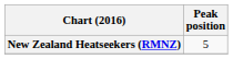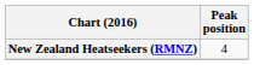New Zealand Heatseekers (RMNZ) | Peak position: 5 -> 4
